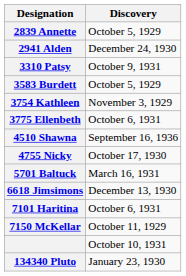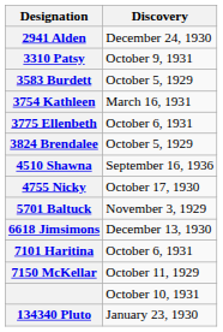- row: 2839 Annette | October 5, 1929
3754 Kathleen | Discovery: November 3, 1929 -> March 16, 1931
+ row: 3824 Brendalee | October 5, 1929
5701 Baltuck | Discovery: March 16, 1931 -> November 3, 1929
